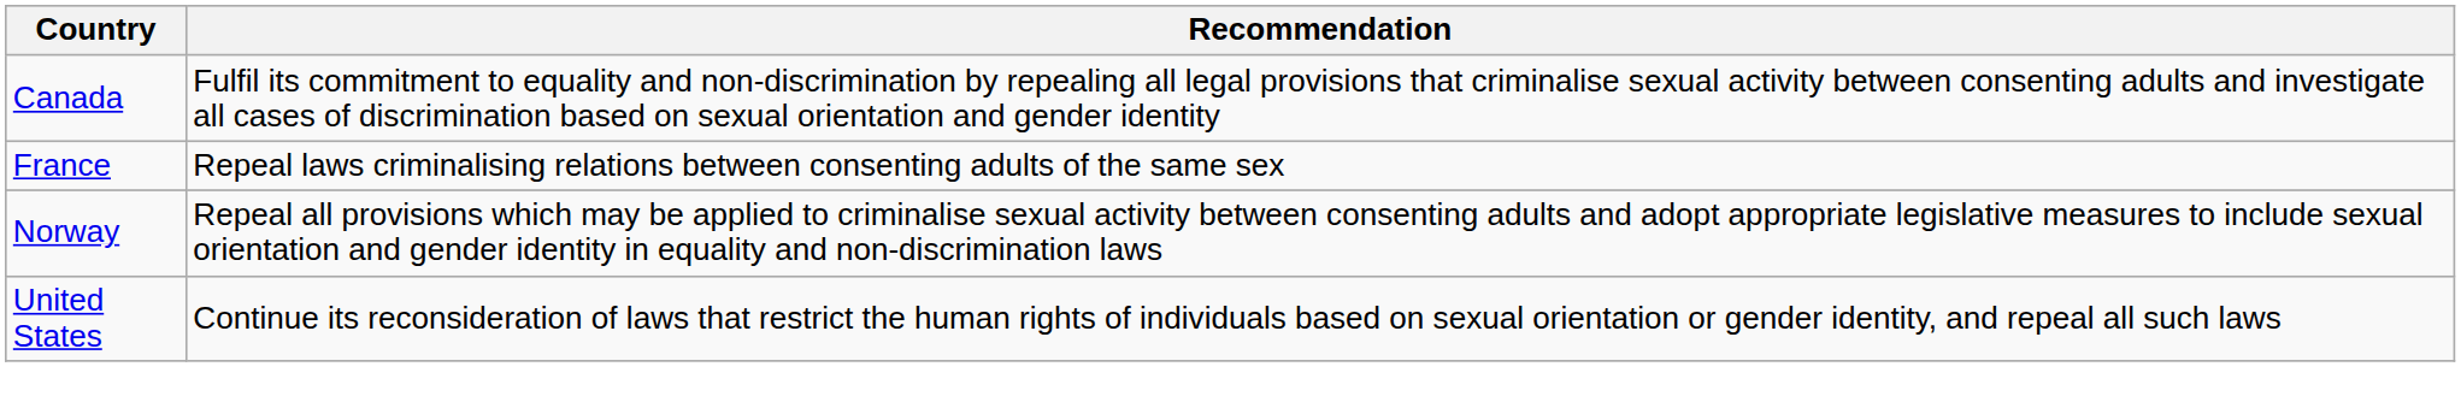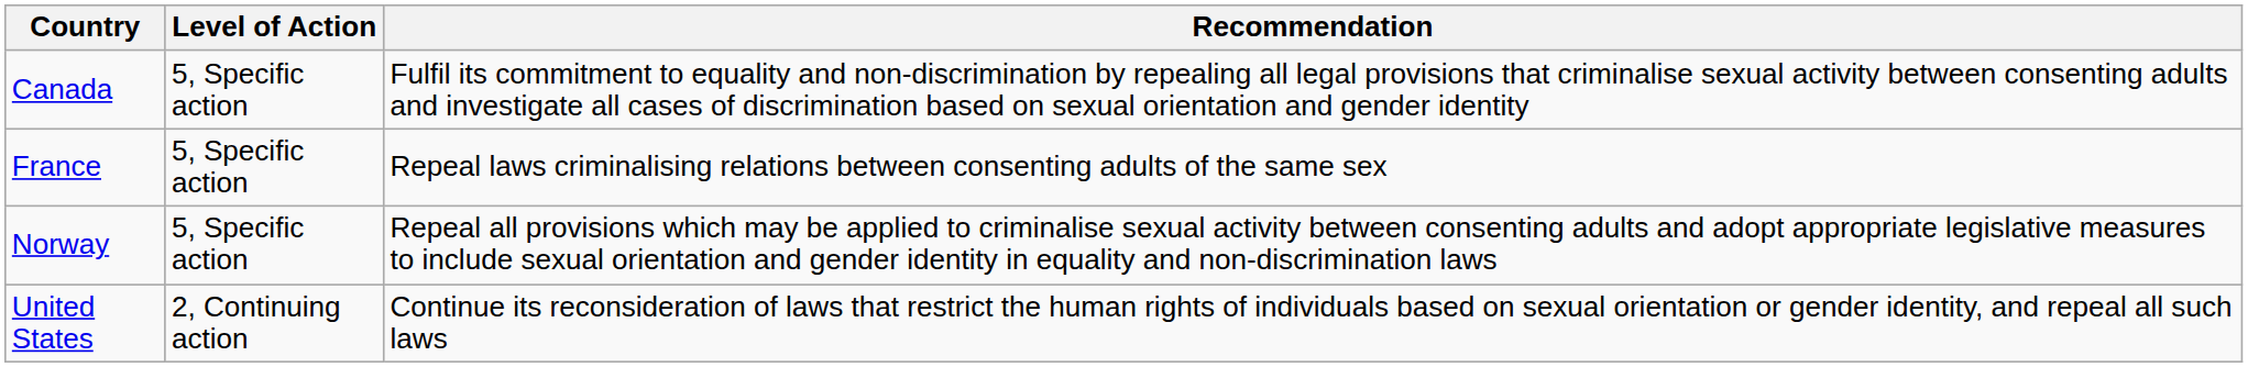+ column: Level of Action | 5, Specific action | 5, Specific action | 5, Specific action | 2, Continuing action
